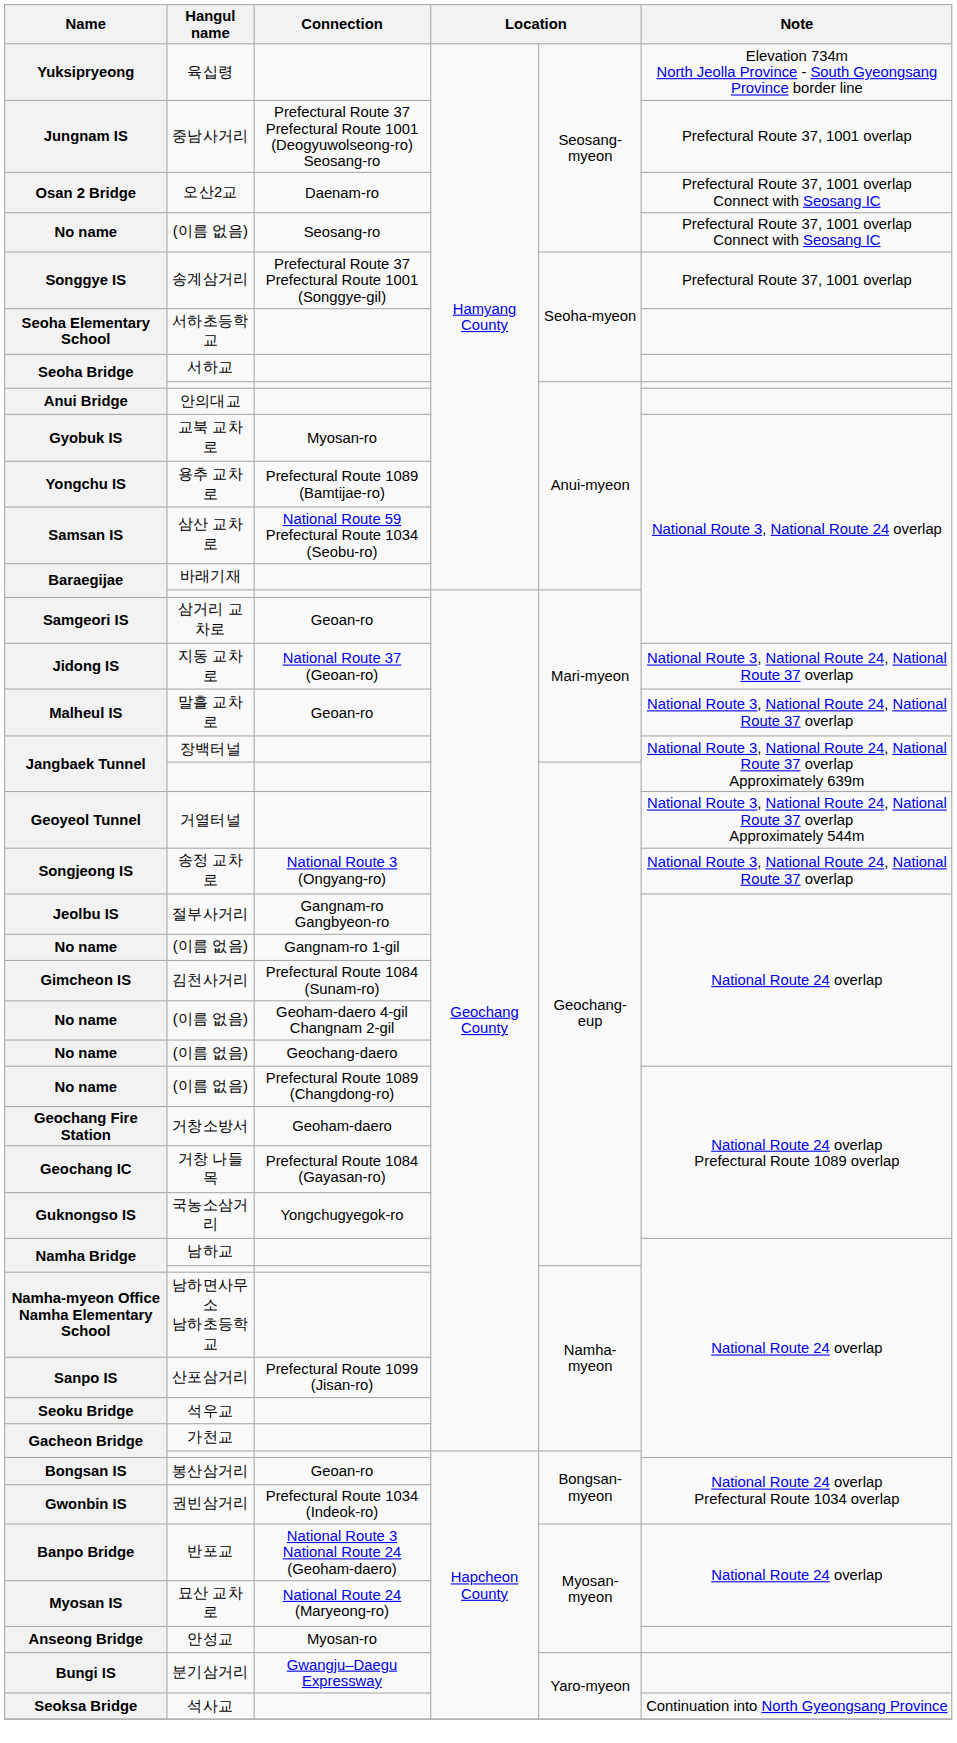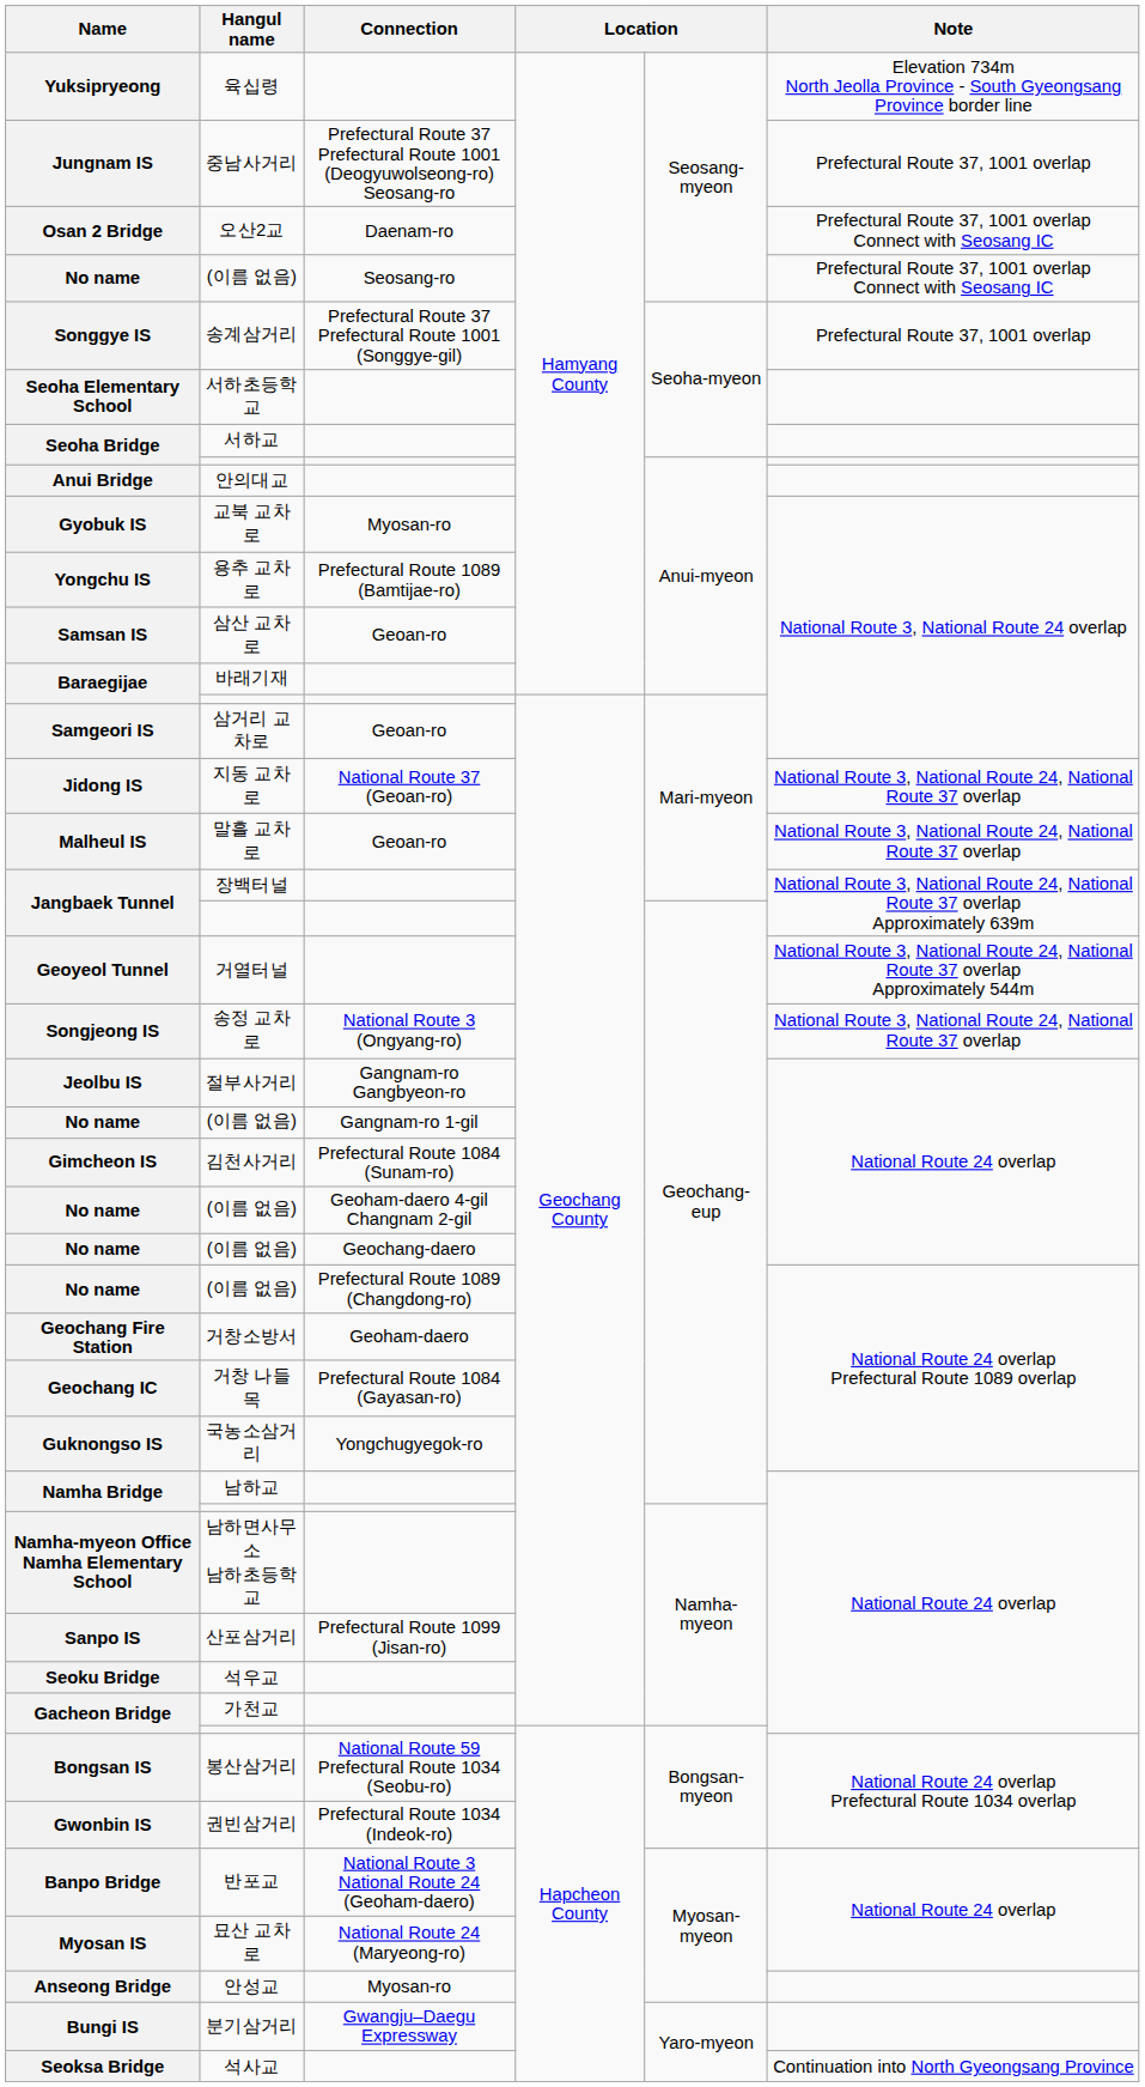삼산 교차로 | Connection: National Route 59 Prefectural Route 1034 (Seobu-ro) -> Geoan-ro
봉산삼거리 | Connection: Geoan-ro -> National Route 59 Prefectural Route 1034 (Seobu-ro)
